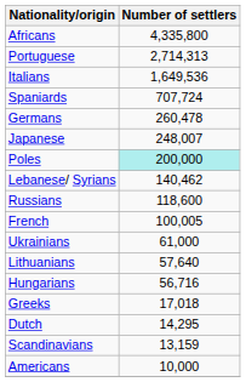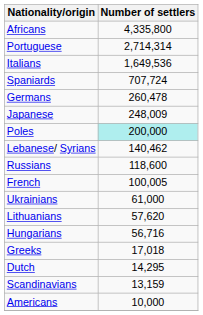Portuguese | Number of settlers: 2,714,313 -> 2,714,314
Japanese | Number of settlers: 248,007 -> 248,009
Lithuanians | Number of settlers: 57,640 -> 57,620
